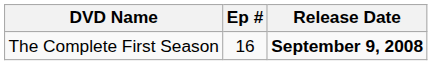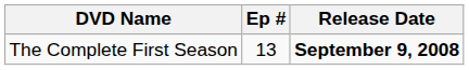The Complete First Season | Ep #: 16 -> 13
